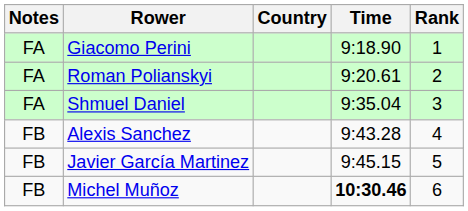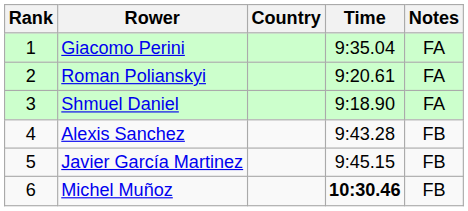columns swapped: Rank <-> Notes
Giacomo Perini | Time: 9:18.90 -> 9:35.04
Shmuel Daniel | Time: 9:35.04 -> 9:18.90
